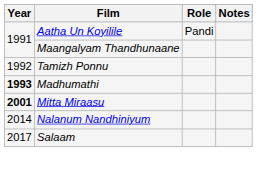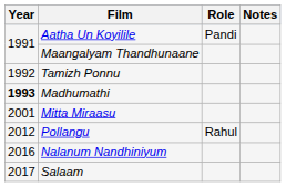Mitta Miraasu | Year: bold -> normal
+ row: 2012 | Pollangu | Rahul
Nalanum Nandhiniyum | Year: 2014 -> 2016
